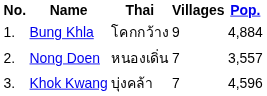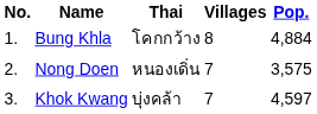Bung Khla | Villages: 9 -> 8
Nong Doen | Pop.: 3,557 -> 3,575
Khok Kwang | Pop.: 4,596 -> 4,597
